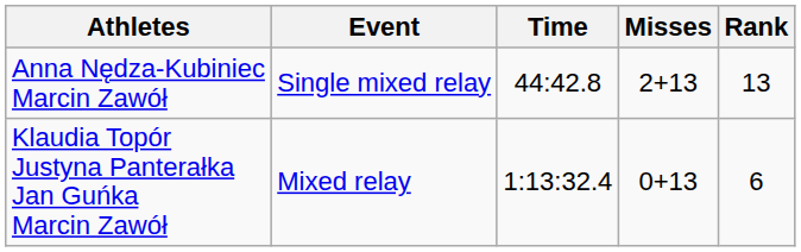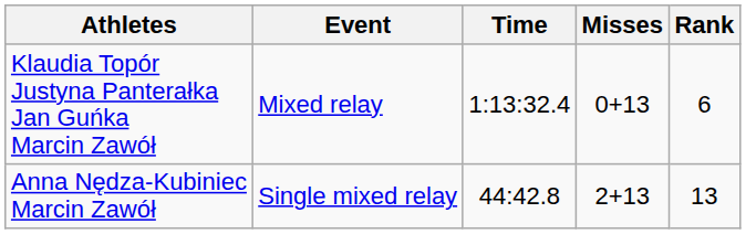rows swapped: Anna Nędza-Kubiniec Marcin Zawół <-> Klaudia Topór Justyna Panterałka Jan Guńka Marcin Zawół
